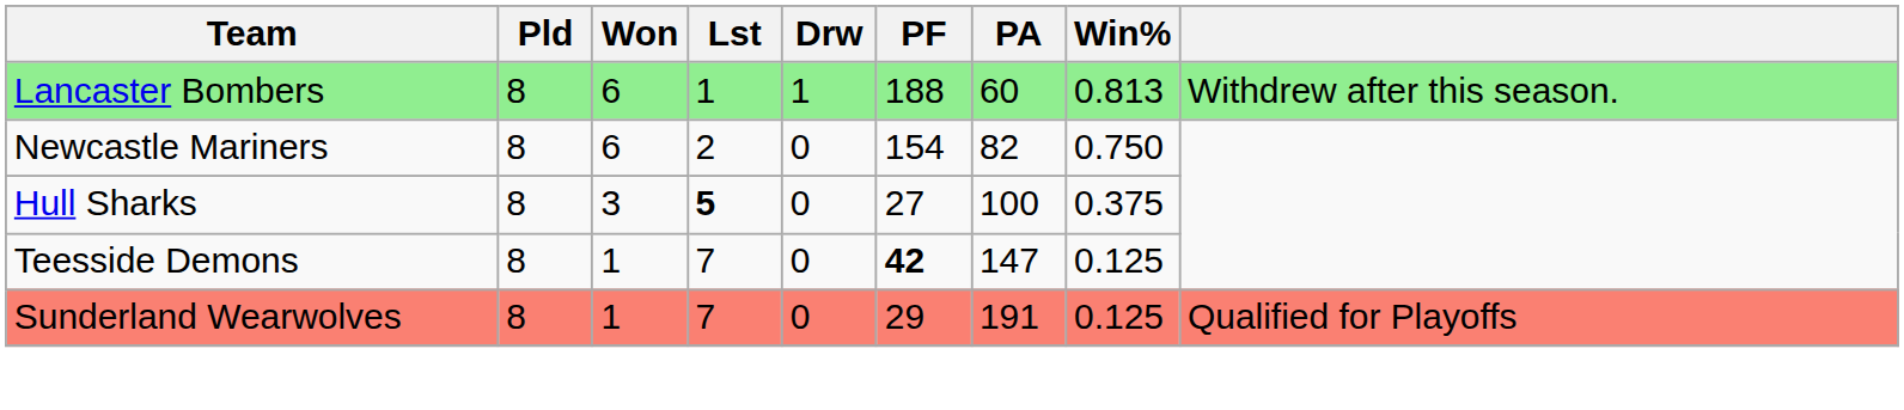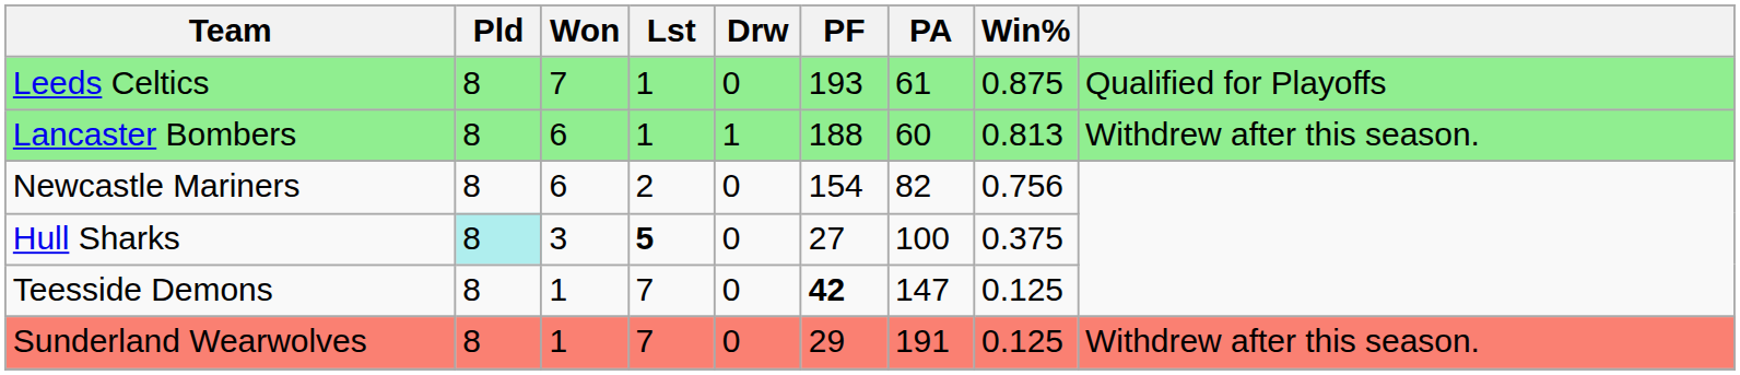+ row: Leeds Celtics | 8 | 7 | 1 | 0 | 193 | 61 | 0.875 | Qualified for Playoffs
Newcastle Mariners | Win%: 0.750 -> 0.756
Hull Sharks | Pld: no background -> paleturquoise background
Sunderland Wearwolves | column 9: Qualified for Playoffs -> Withdrew after this season.
